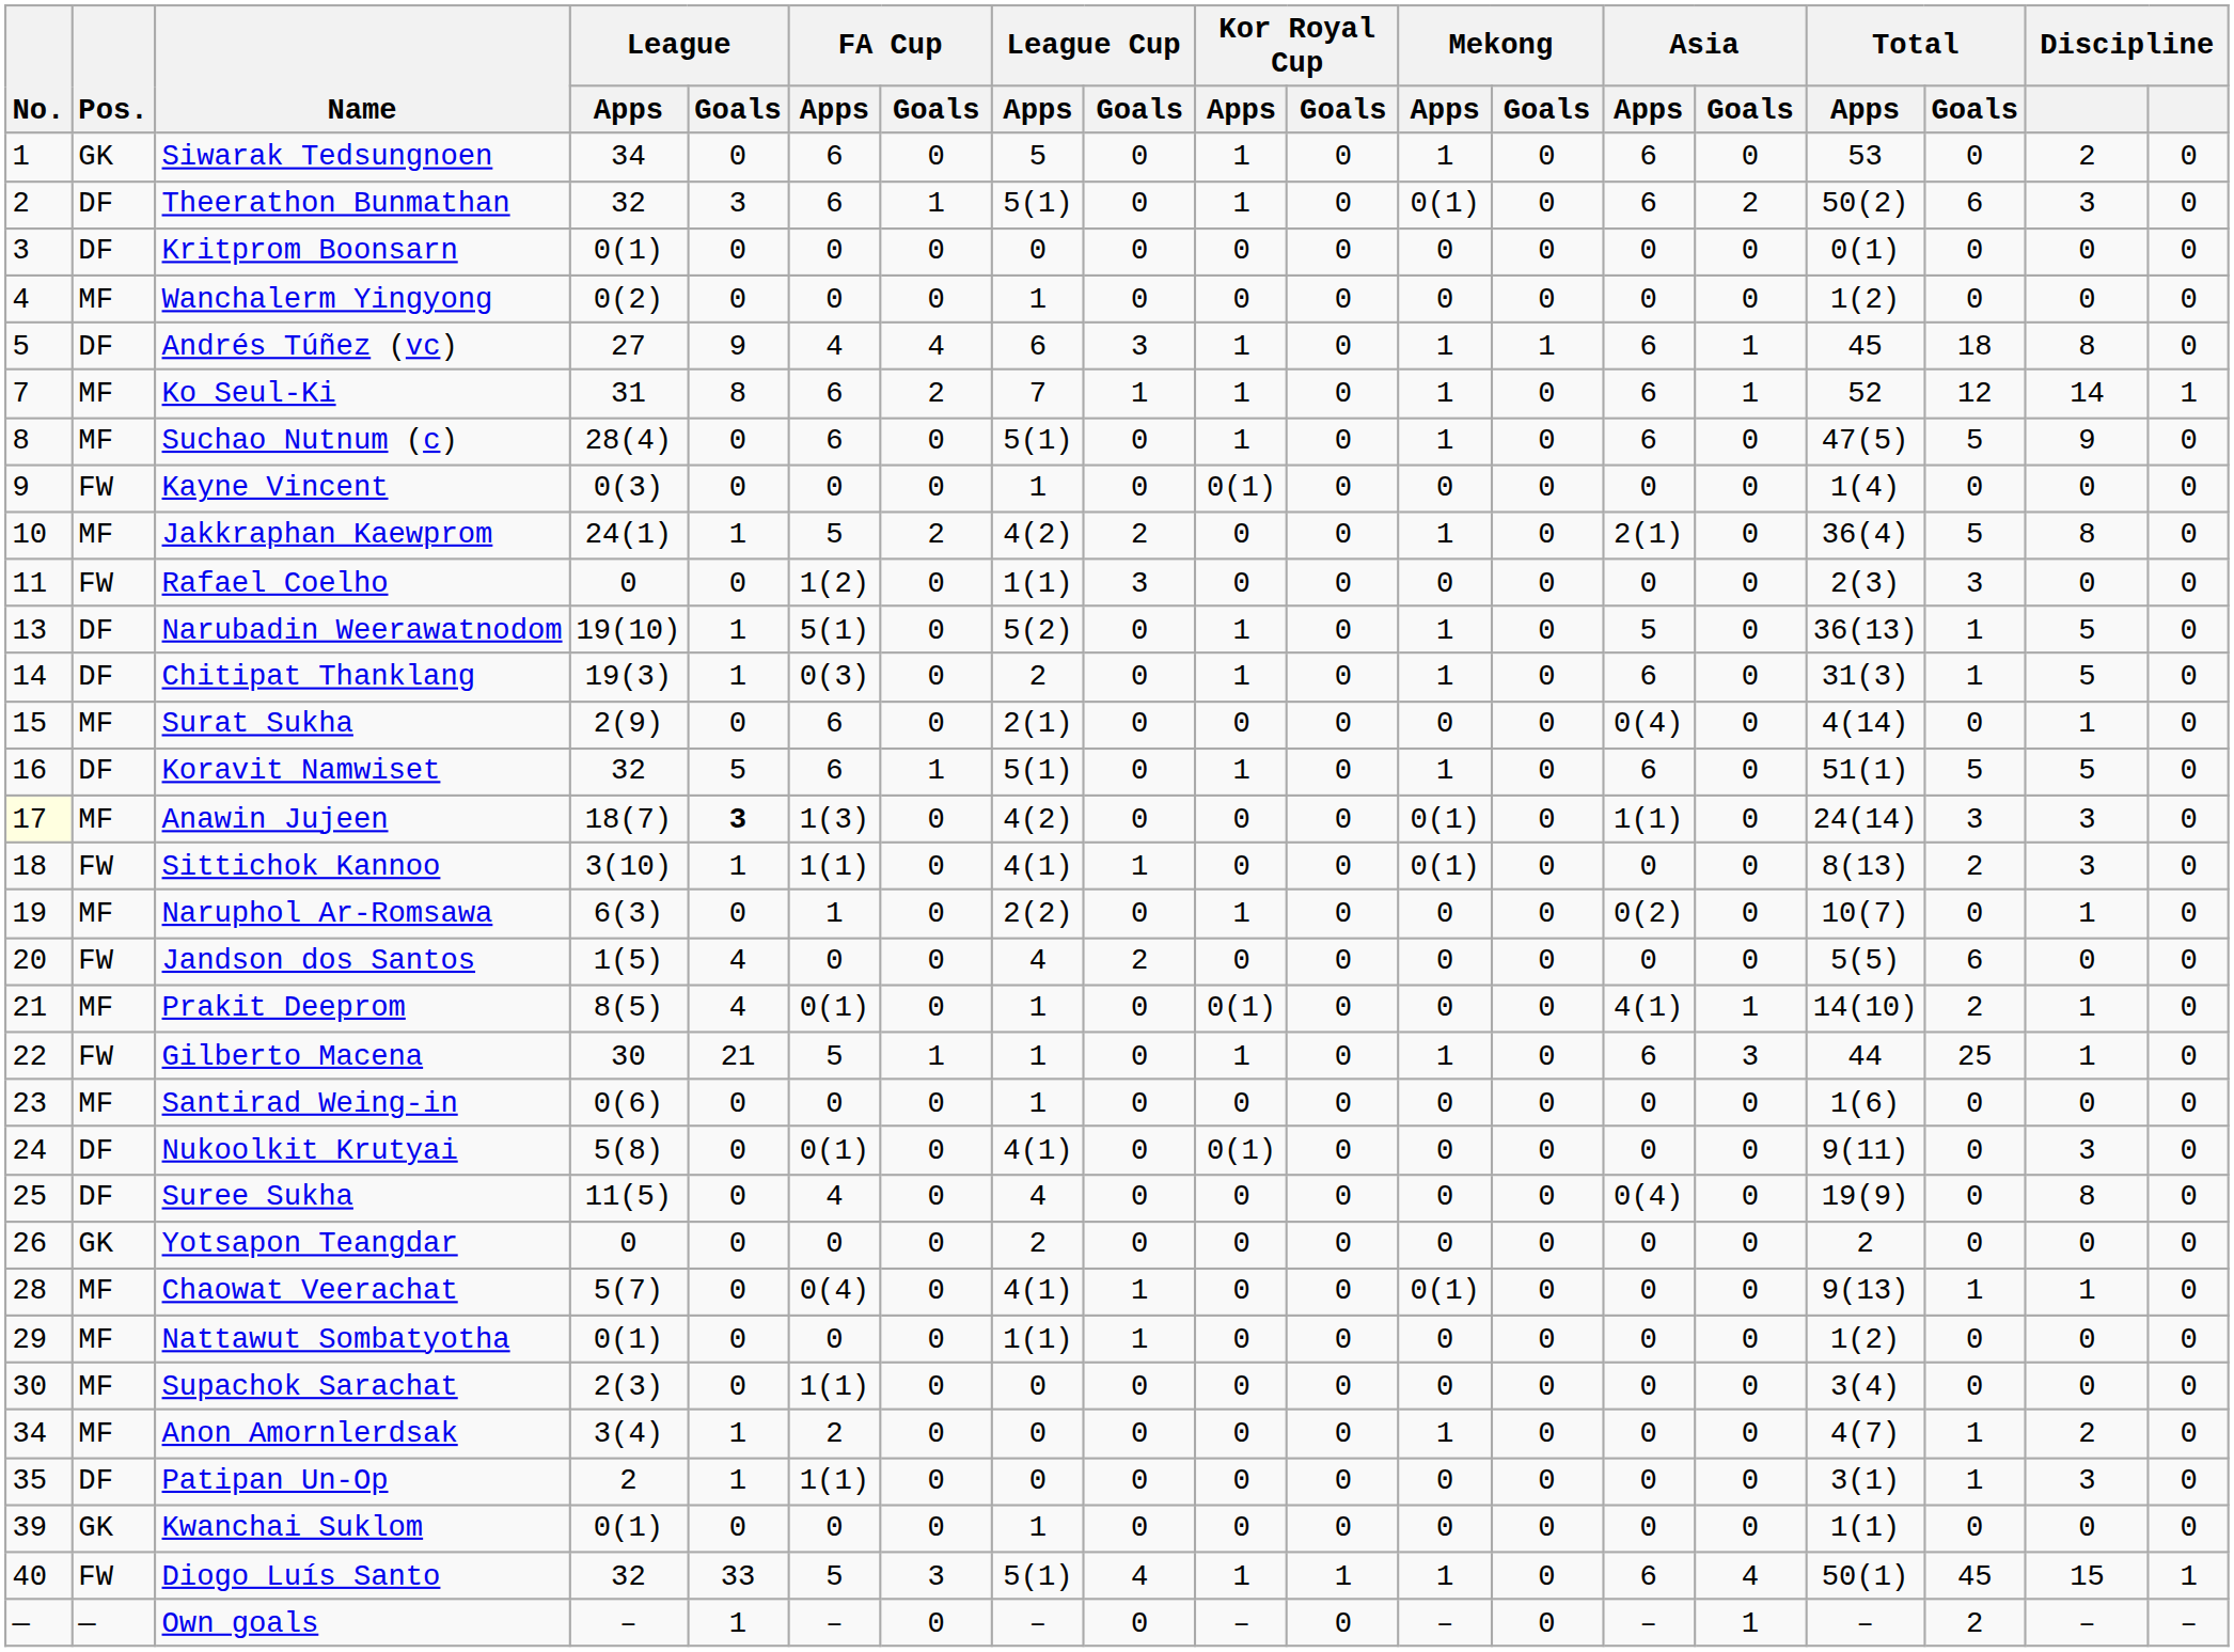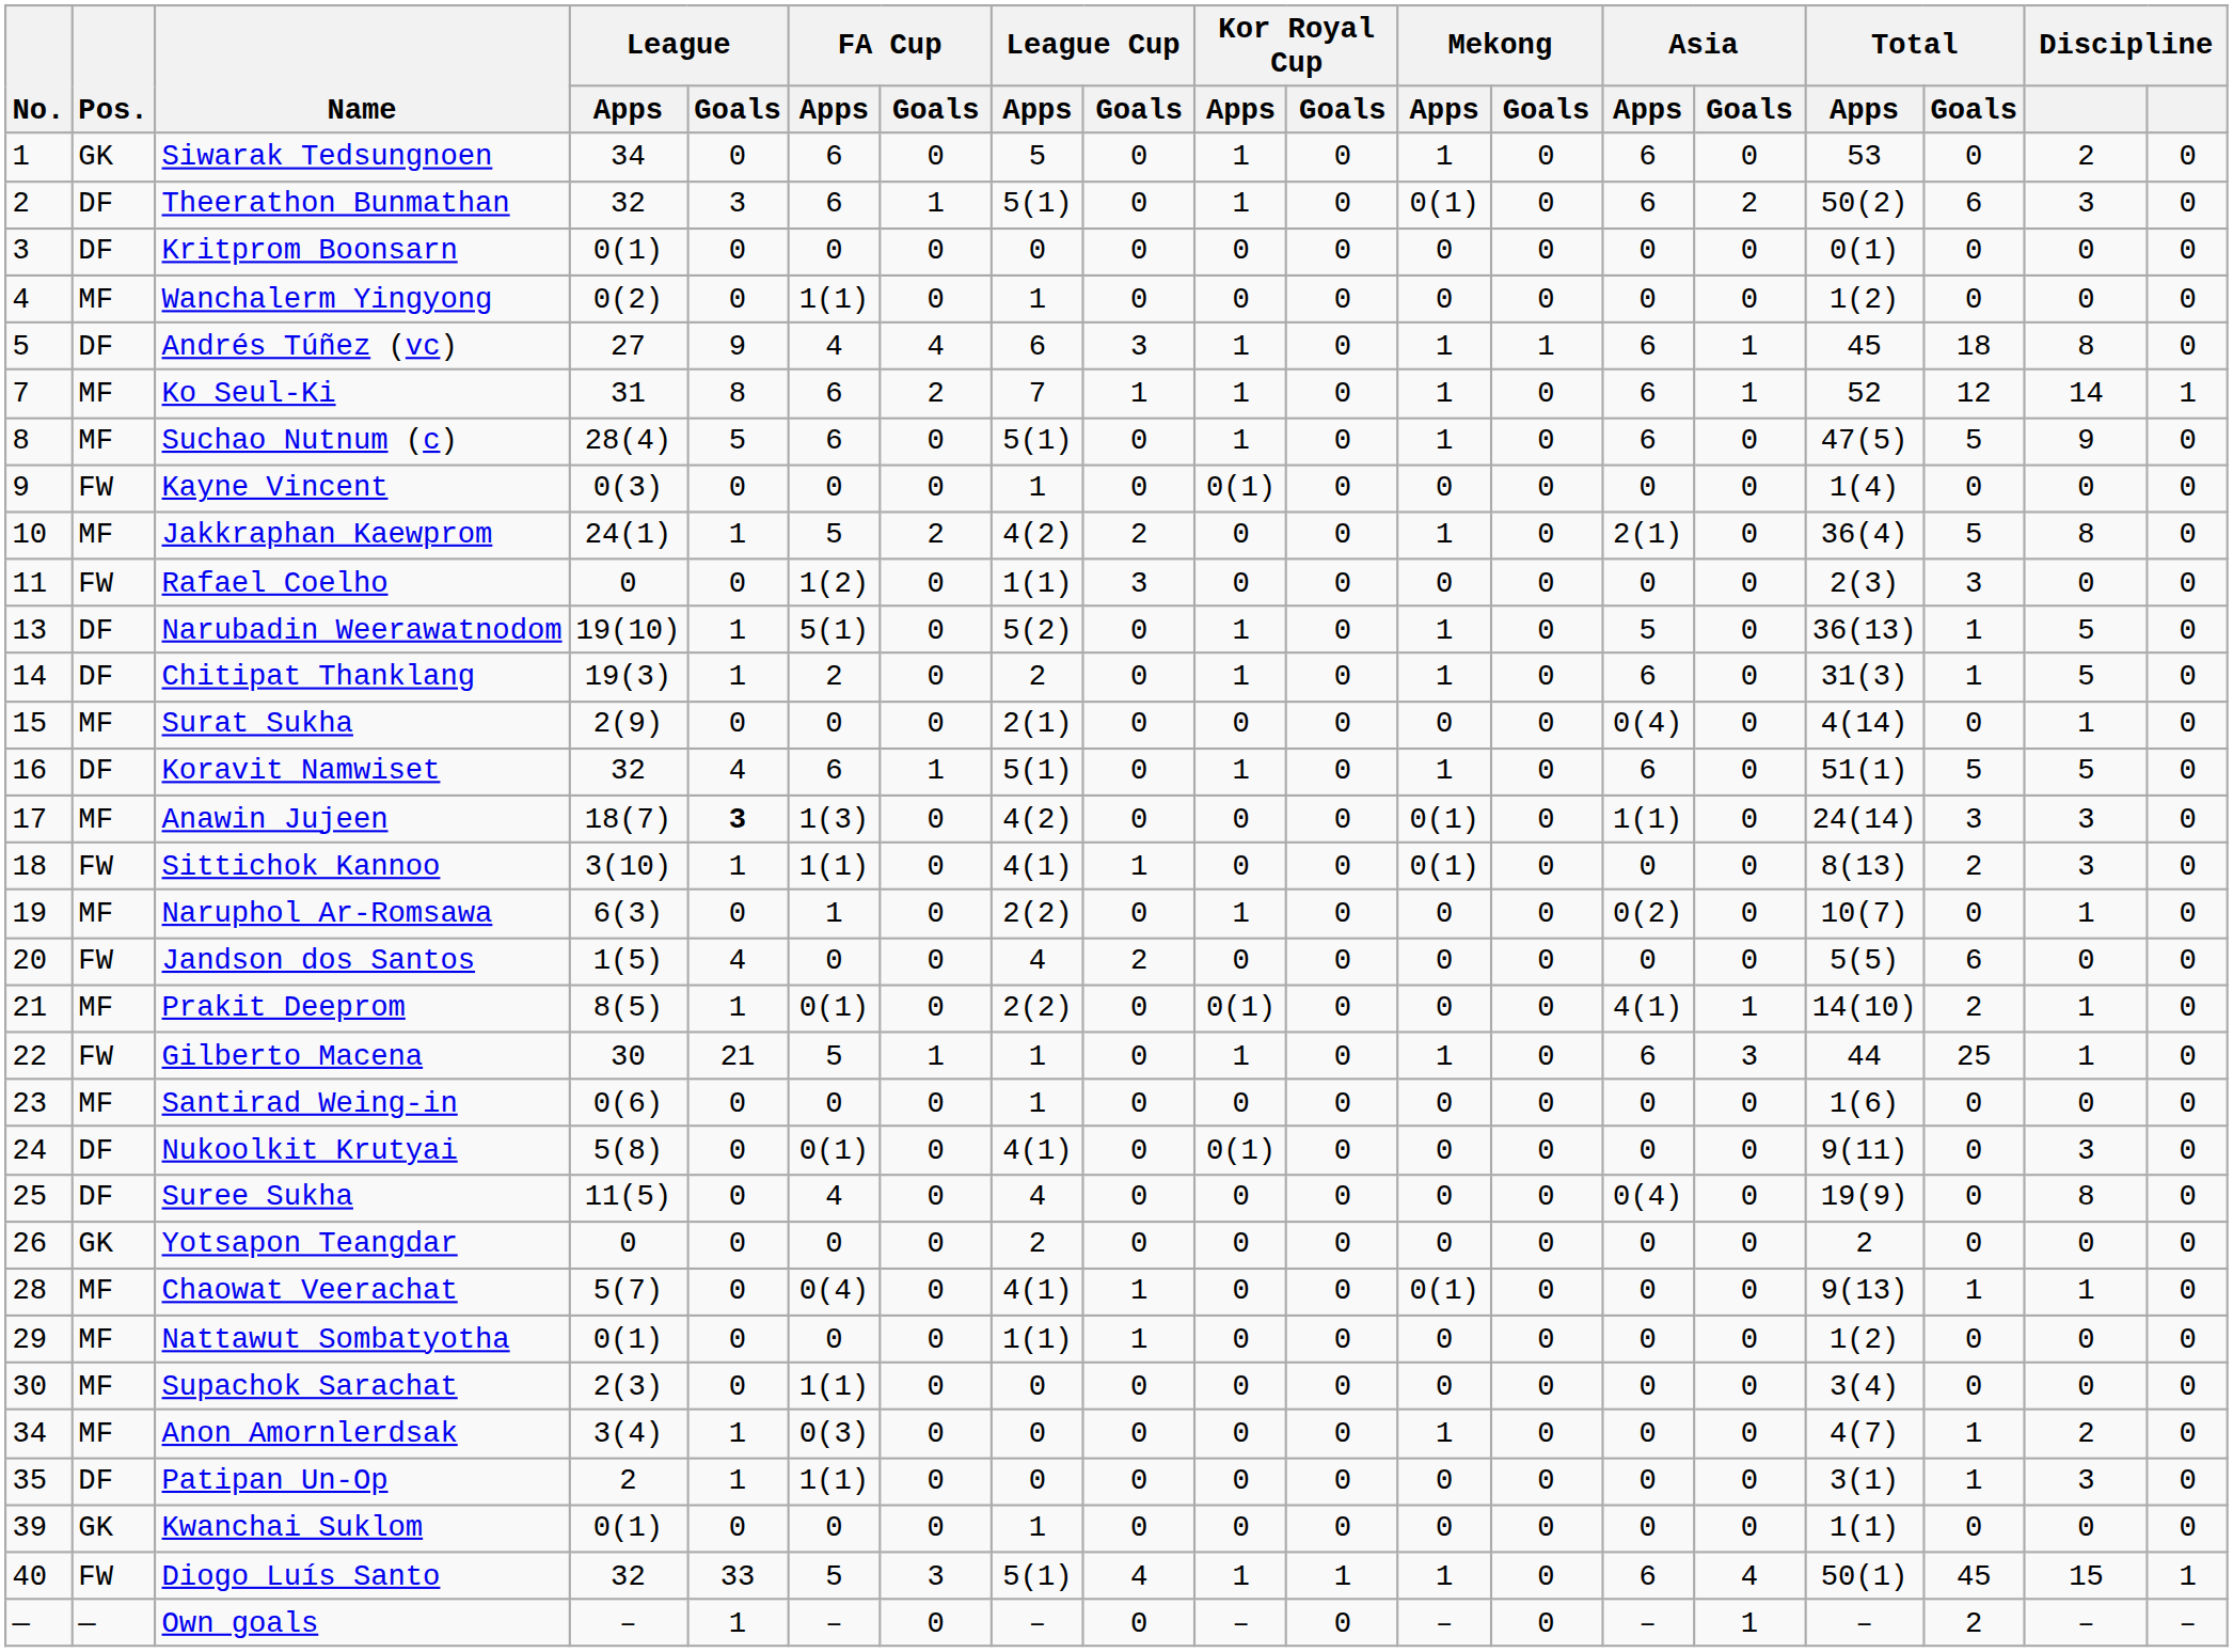Wanchalerm Yingyong | FA Cup / Apps: 0 -> 1(1)
Suchao Nutnum (c) | League / Goals: 0 -> 5
Chitipat Thanklang | FA Cup / Apps: 0(3) -> 2
Surat Sukha | FA Cup / Apps: 6 -> 0
Koravit Namwiset | League / Goals: 5 -> 4
Anawin Jujeen | No.: lightyellow background -> no background
Prakit Deeprom | League / Goals: 4 -> 1
Prakit Deeprom | League Cup / Apps: 1 -> 2(2)
Anon Amornlerdsak | FA Cup / Apps: 2 -> 0(3)
